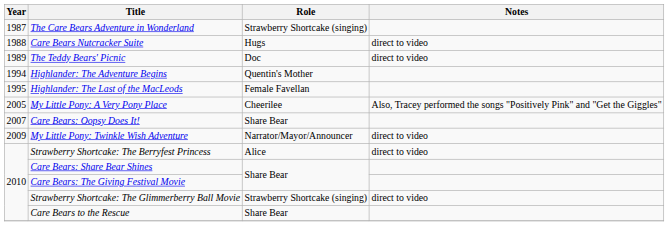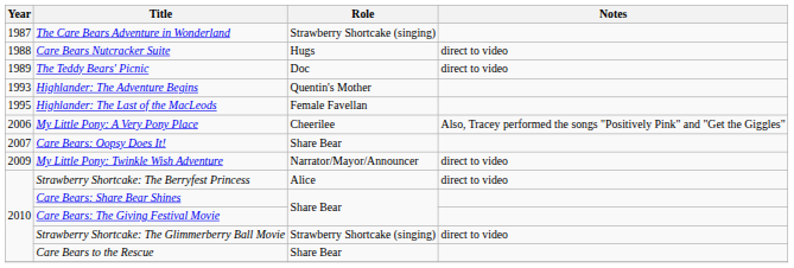Highlander: The Adventure Begins | Year: 1994 -> 1993
My Little Pony: A Very Pony Place | Year: 2005 -> 2006
